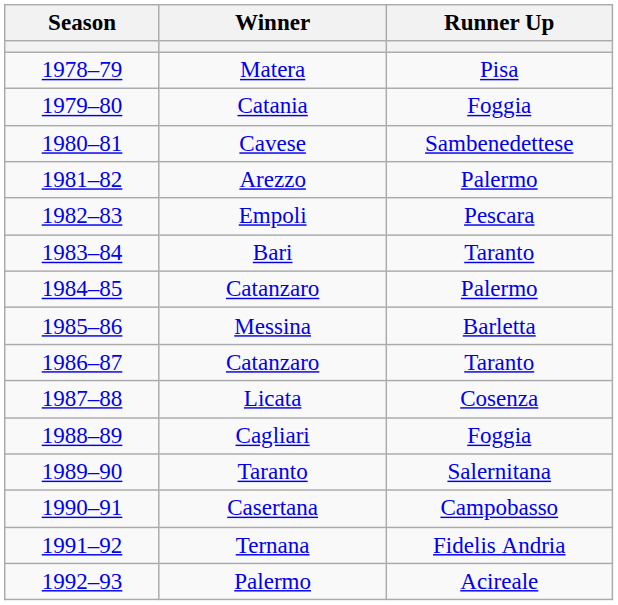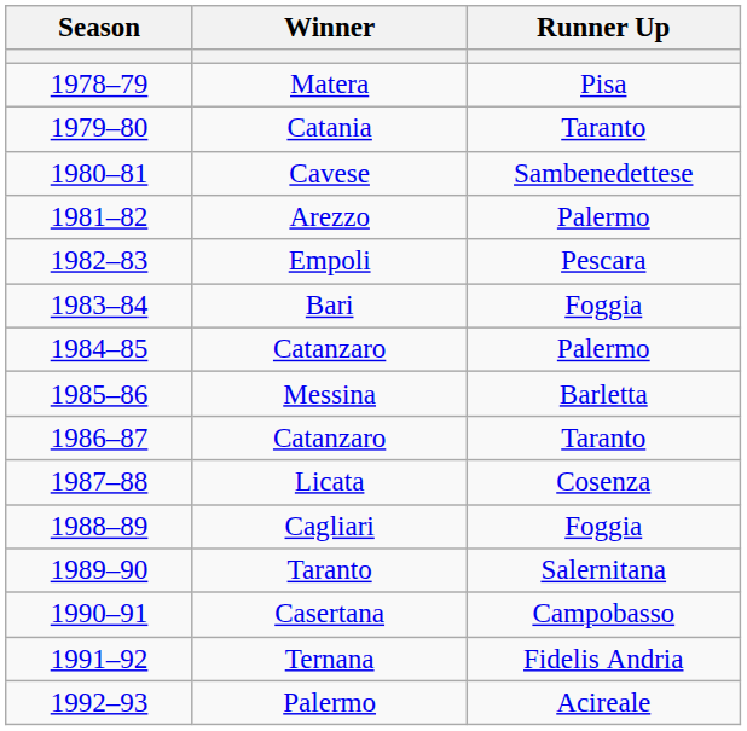Catania | Runner Up: Foggia -> Taranto
Bari | Runner Up: Taranto -> Foggia
